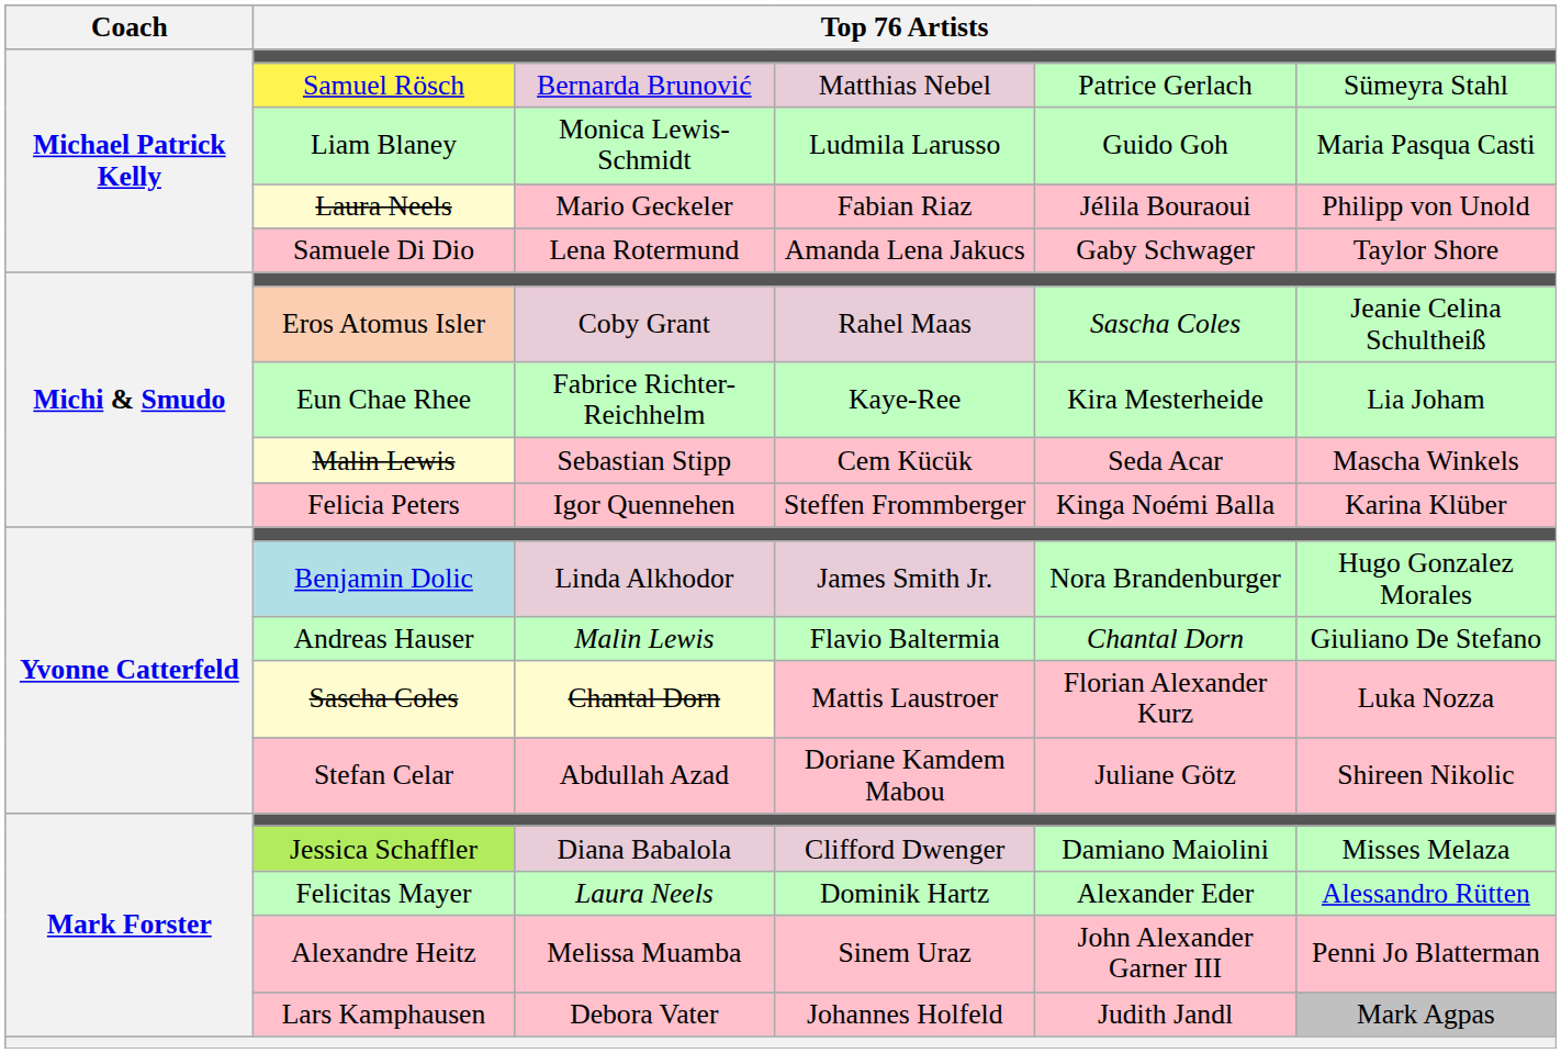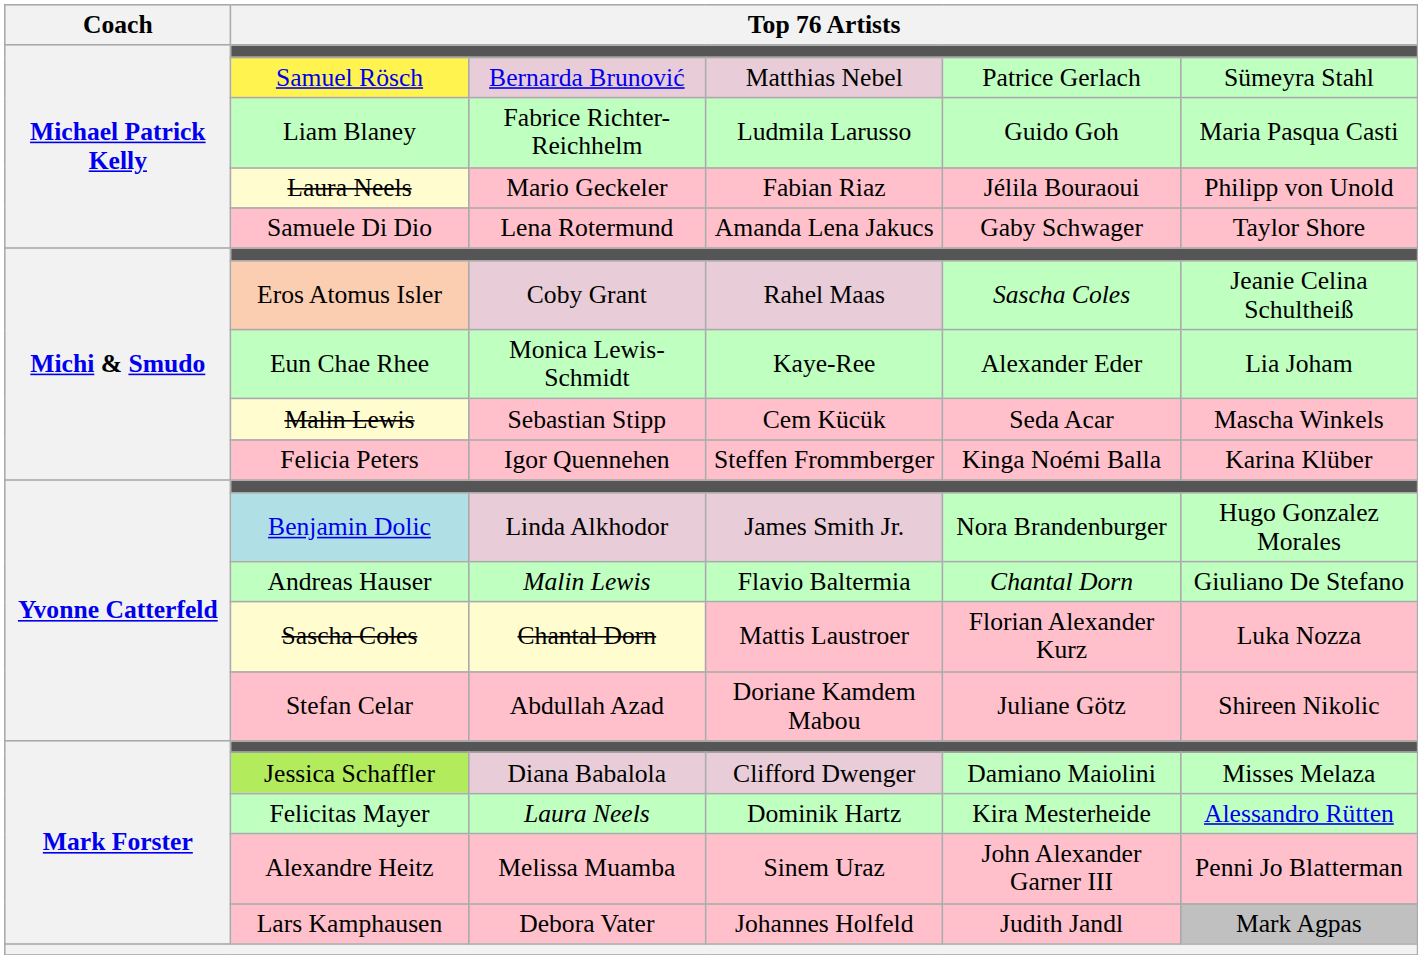Liam Blaney | column 3: Monica Lewis-Schmidt -> Fabrice Richter-Reichhelm
Eun Chae Rhee | column 3: Fabrice Richter-Reichhelm -> Monica Lewis-Schmidt
Eun Chae Rhee | column 5: Kira Mesterheide -> Alexander Eder
Felicitas Mayer | column 5: Alexander Eder -> Kira Mesterheide
